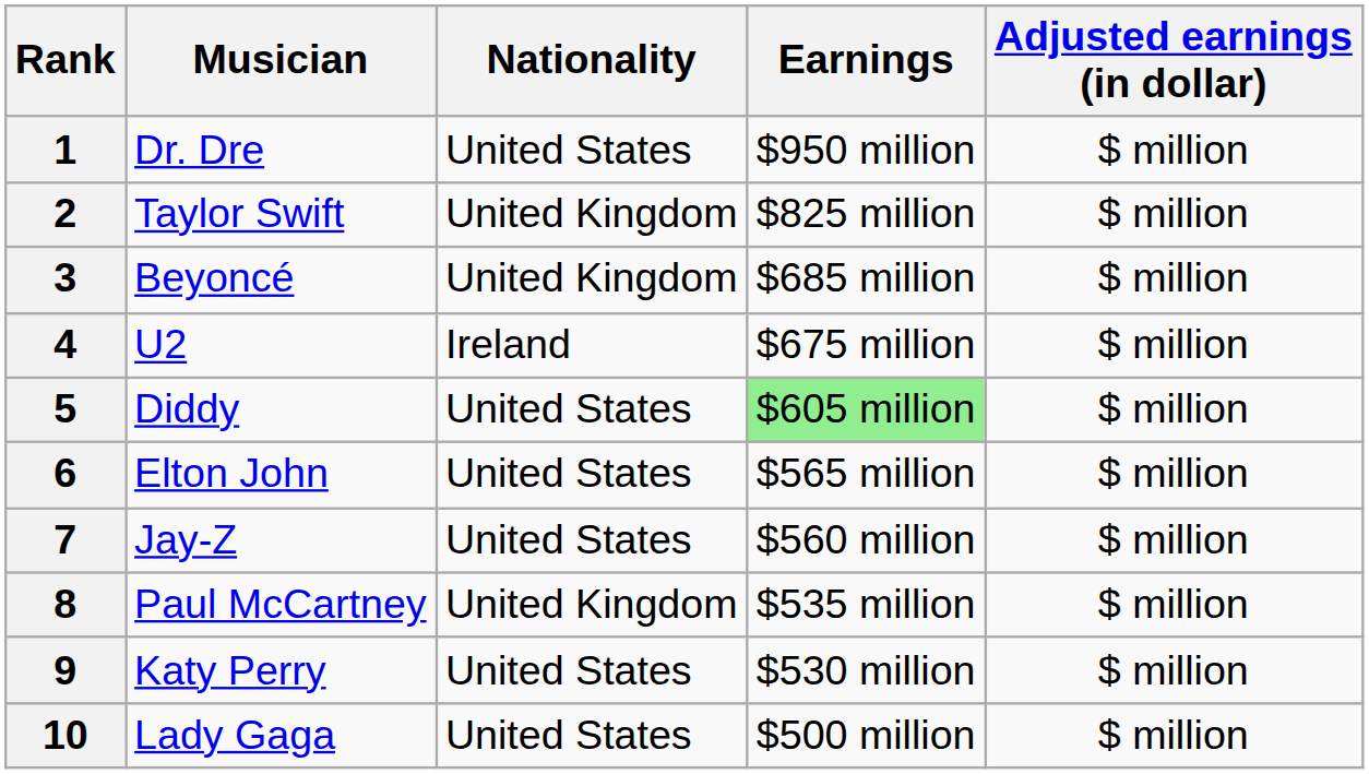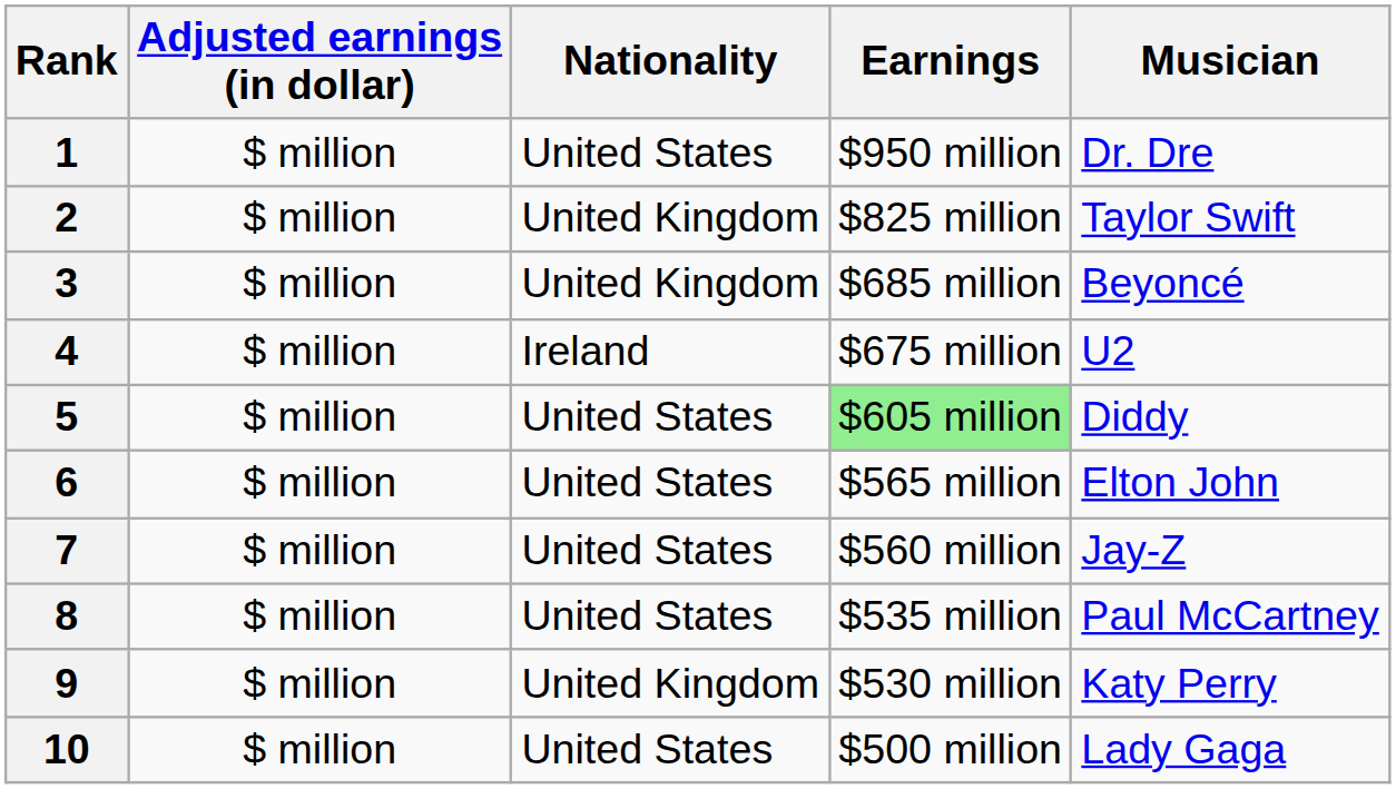columns swapped: Musician <-> Adjusted earnings (in dollar)
8 | Nationality: United Kingdom -> United States
9 | Nationality: United States -> United Kingdom
